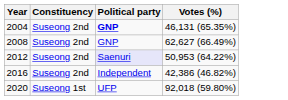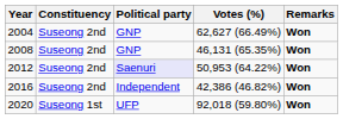+ column: Remarks | Won | Won | Won | Won | Won
2004 | Political party: bold -> normal
2004 | Votes (%): 46,131 (65.35%) -> 62,627 (66.49%)
2008 | Votes (%): 62,627 (66.49%) -> 46,131 (65.35%)
